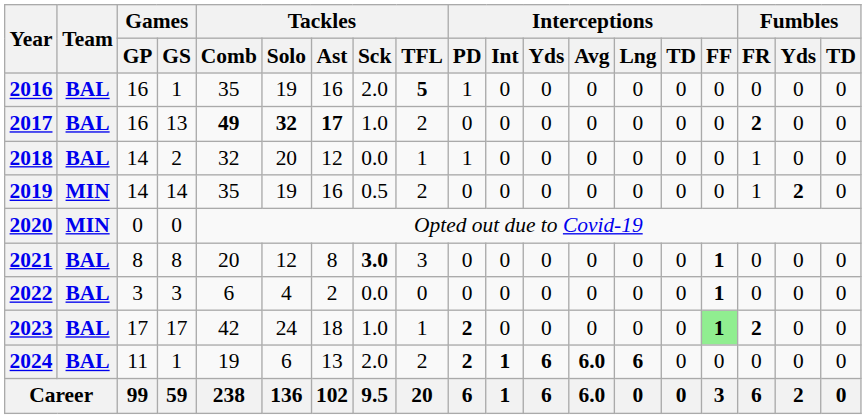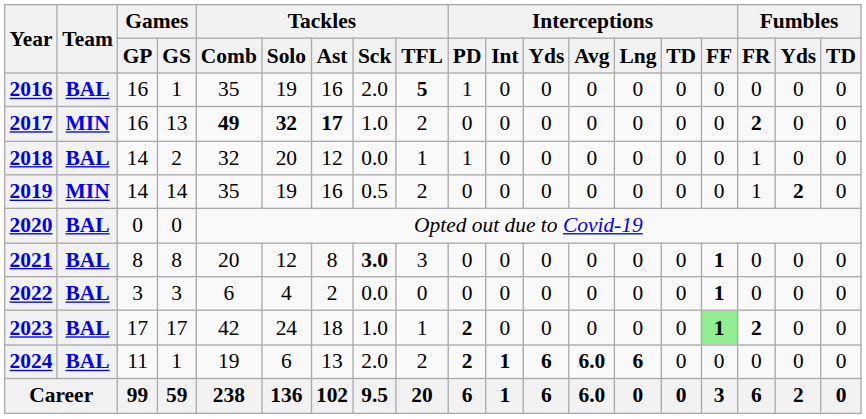2017 | Team: BAL -> MIN
2020 | Team: MIN -> BAL
